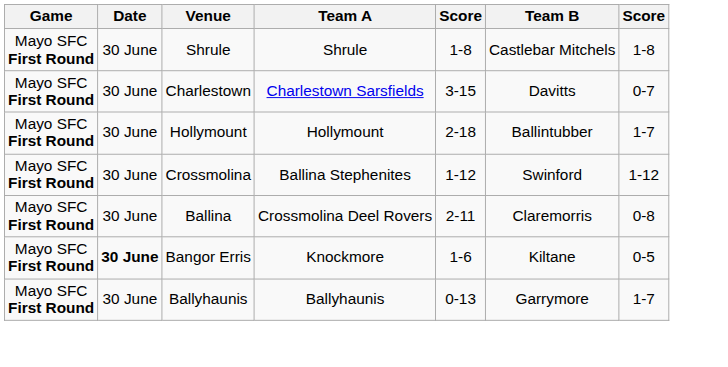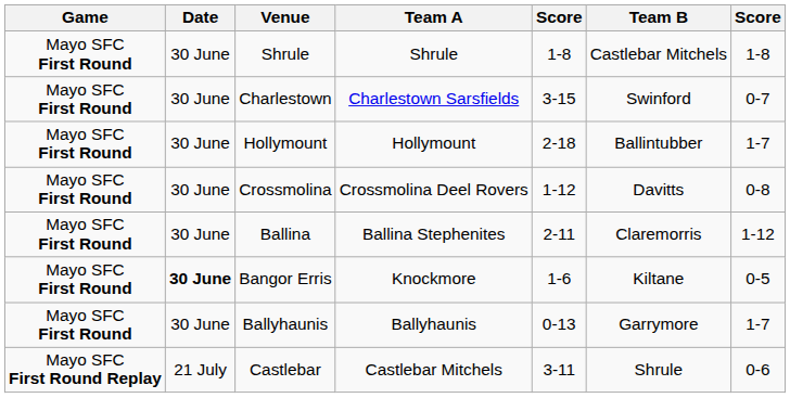Charlestown | Team B: Davitts -> Swinford
Crossmolina | Team A: Ballina Stephenites -> Crossmolina Deel Rovers
Crossmolina | Team B: Swinford -> Davitts
Crossmolina | column 7: 1-12 -> 0-8
Ballina | Team A: Crossmolina Deel Rovers -> Ballina Stephenites
Ballina | column 7: 0-8 -> 1-12
+ row: Mayo SFC First Round Replay | 21 July | Castlebar | Castlebar Mitchels | 3-11 | Shrule | 0-6
